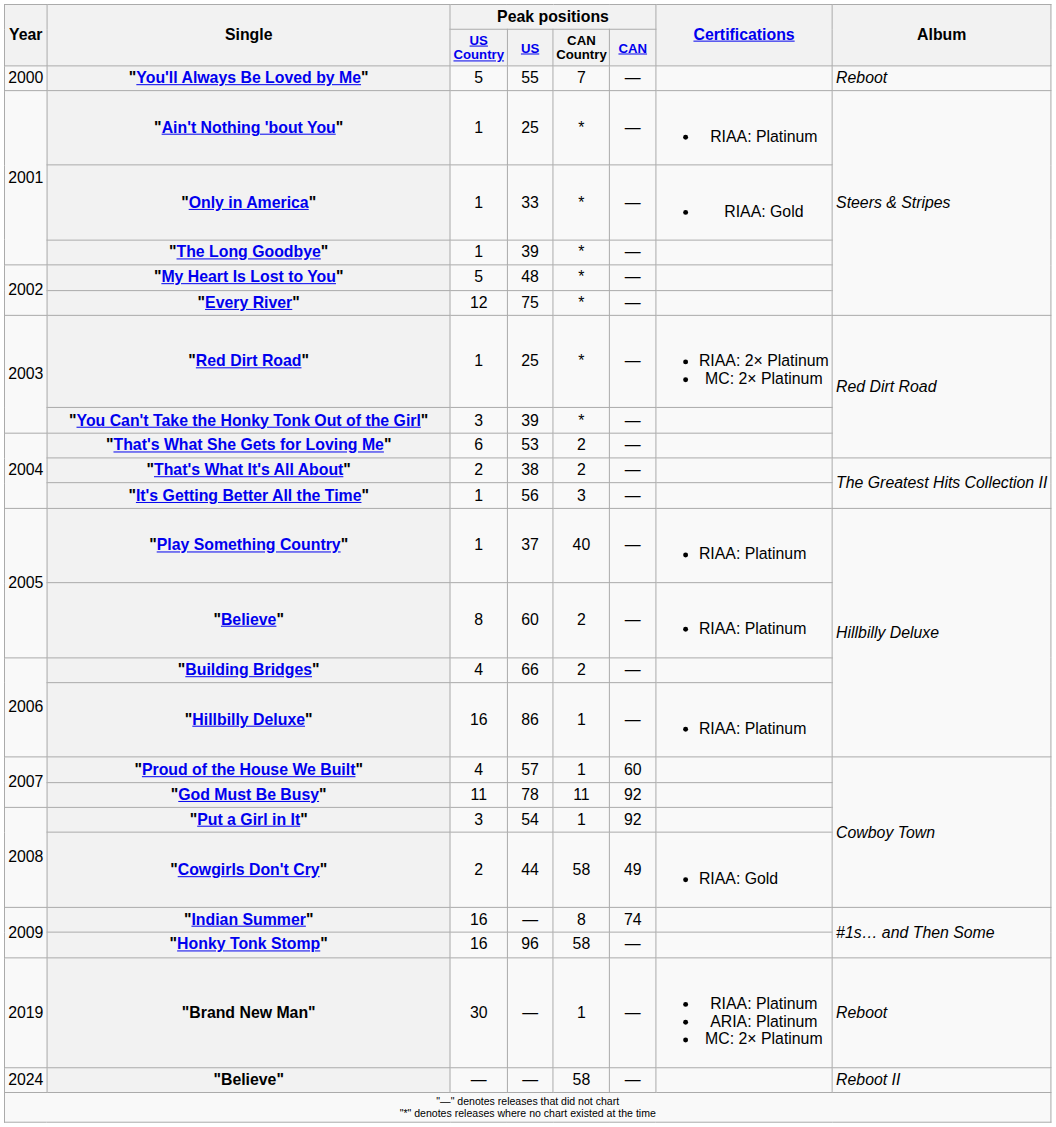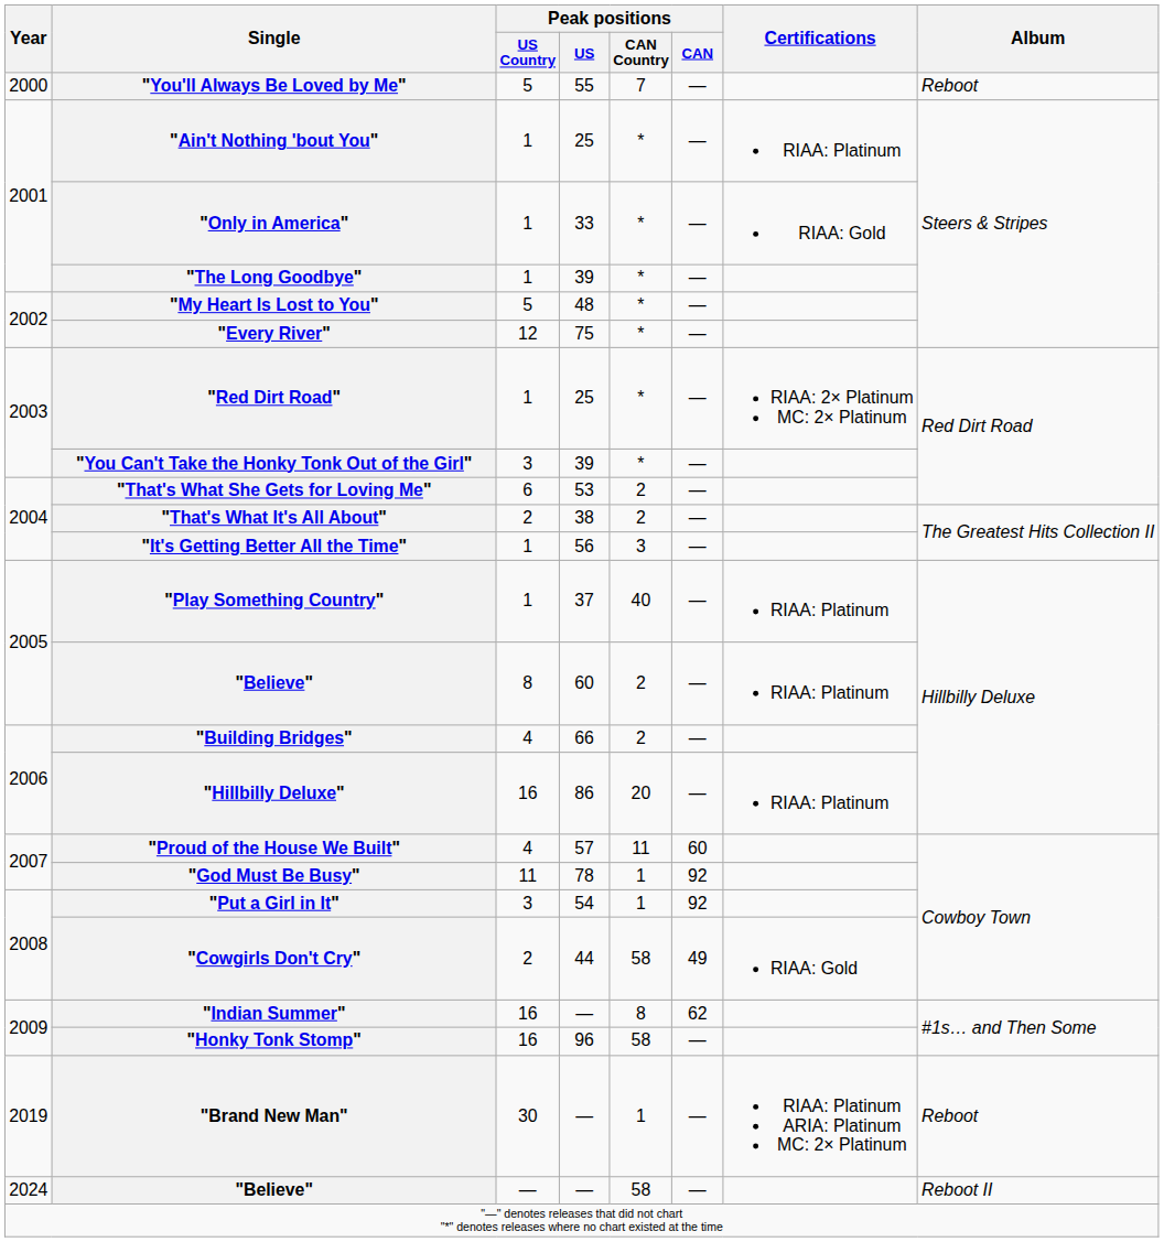"Hillbilly Deluxe" | Peak positions / CAN Country: 1 -> 20
"Proud of the House We Built" | Peak positions / CAN Country: 1 -> 11
"God Must Be Busy" | Peak positions / CAN Country: 11 -> 1
"Indian Summer" | Peak positions / CAN: 74 -> 62
